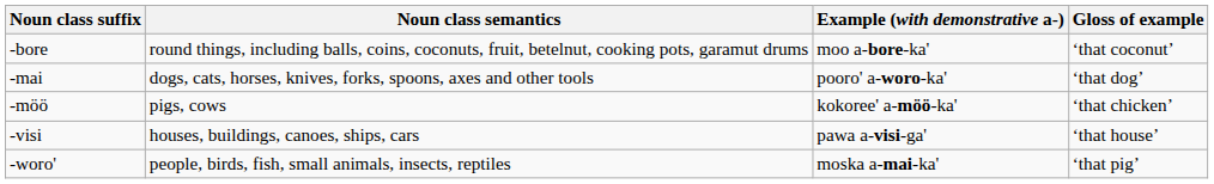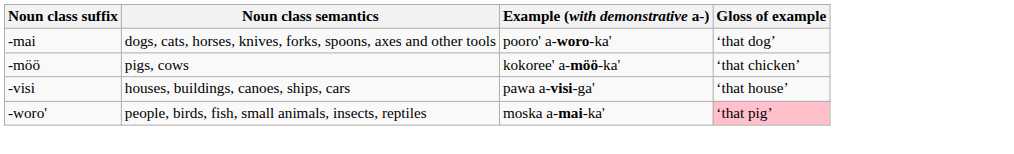- row: -bore | round things, including balls, coins, coconuts, fruit, betelnut, cooking pots, garamut drums | moo a-bore-ka' | ‘that coconut’
-woro' | Gloss of example: no background -> pink background
